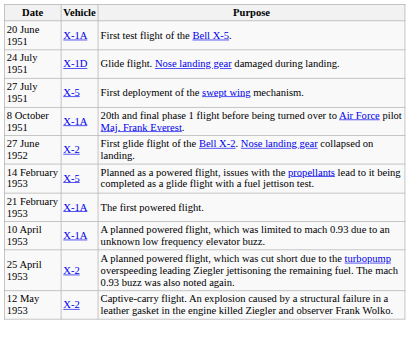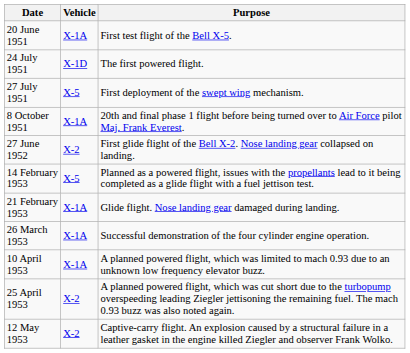24 July 1951 | Purpose: Glide flight. Nose landing gear damaged during landing. -> The first powered flight.
21 February 1953 | Purpose: The first powered flight. -> Glide flight. Nose landing gear damaged during landing.
+ row: 26 March 1953 | X-1A | Successful demonstration of the four cylinder engine operation.
